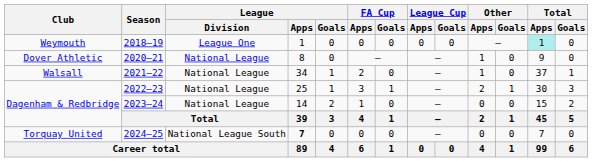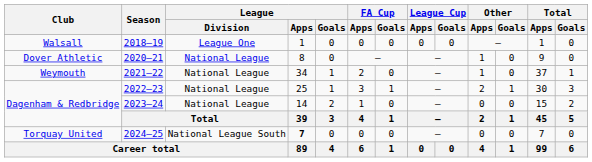2018–19 | Club: Weymouth -> Walsall
2018–19 | Total / Apps: paleturquoise background -> no background
2021–22 | Club: Walsall -> Weymouth
